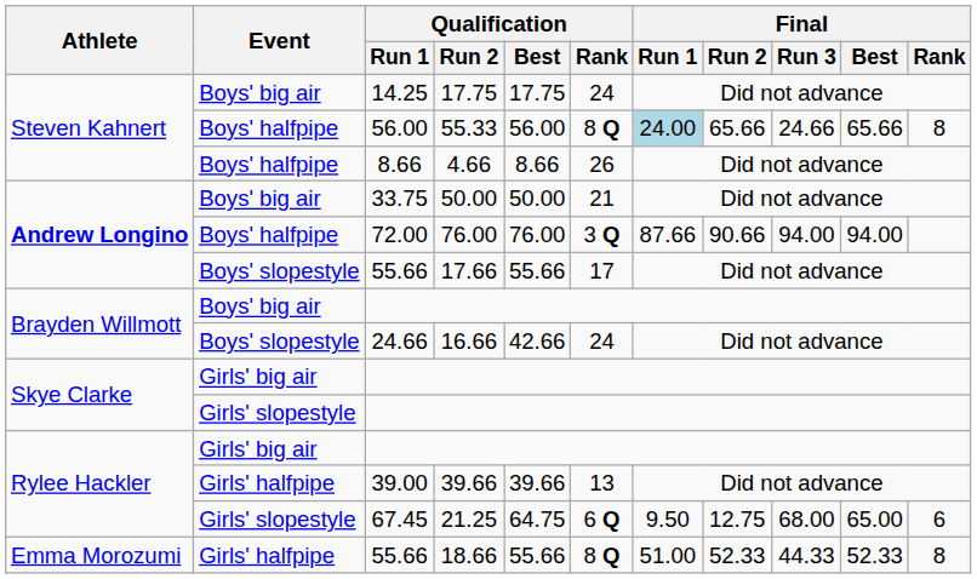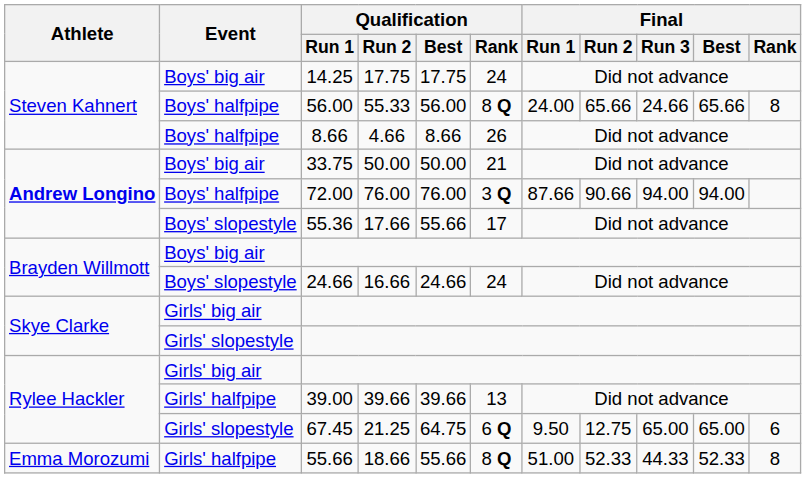55.33 | Final / Run 1: lightblue background -> no background
17.66 | Qualification / Run 1: 55.66 -> 55.36
16.66 | Qualification / Best: 42.66 -> 24.66
21.25 | Final / Run 3: 68.00 -> 65.00
